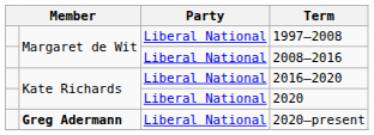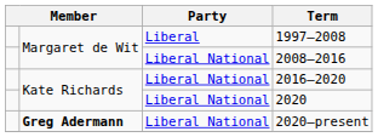1997–2008 | Party: Liberal National -> Liberal
